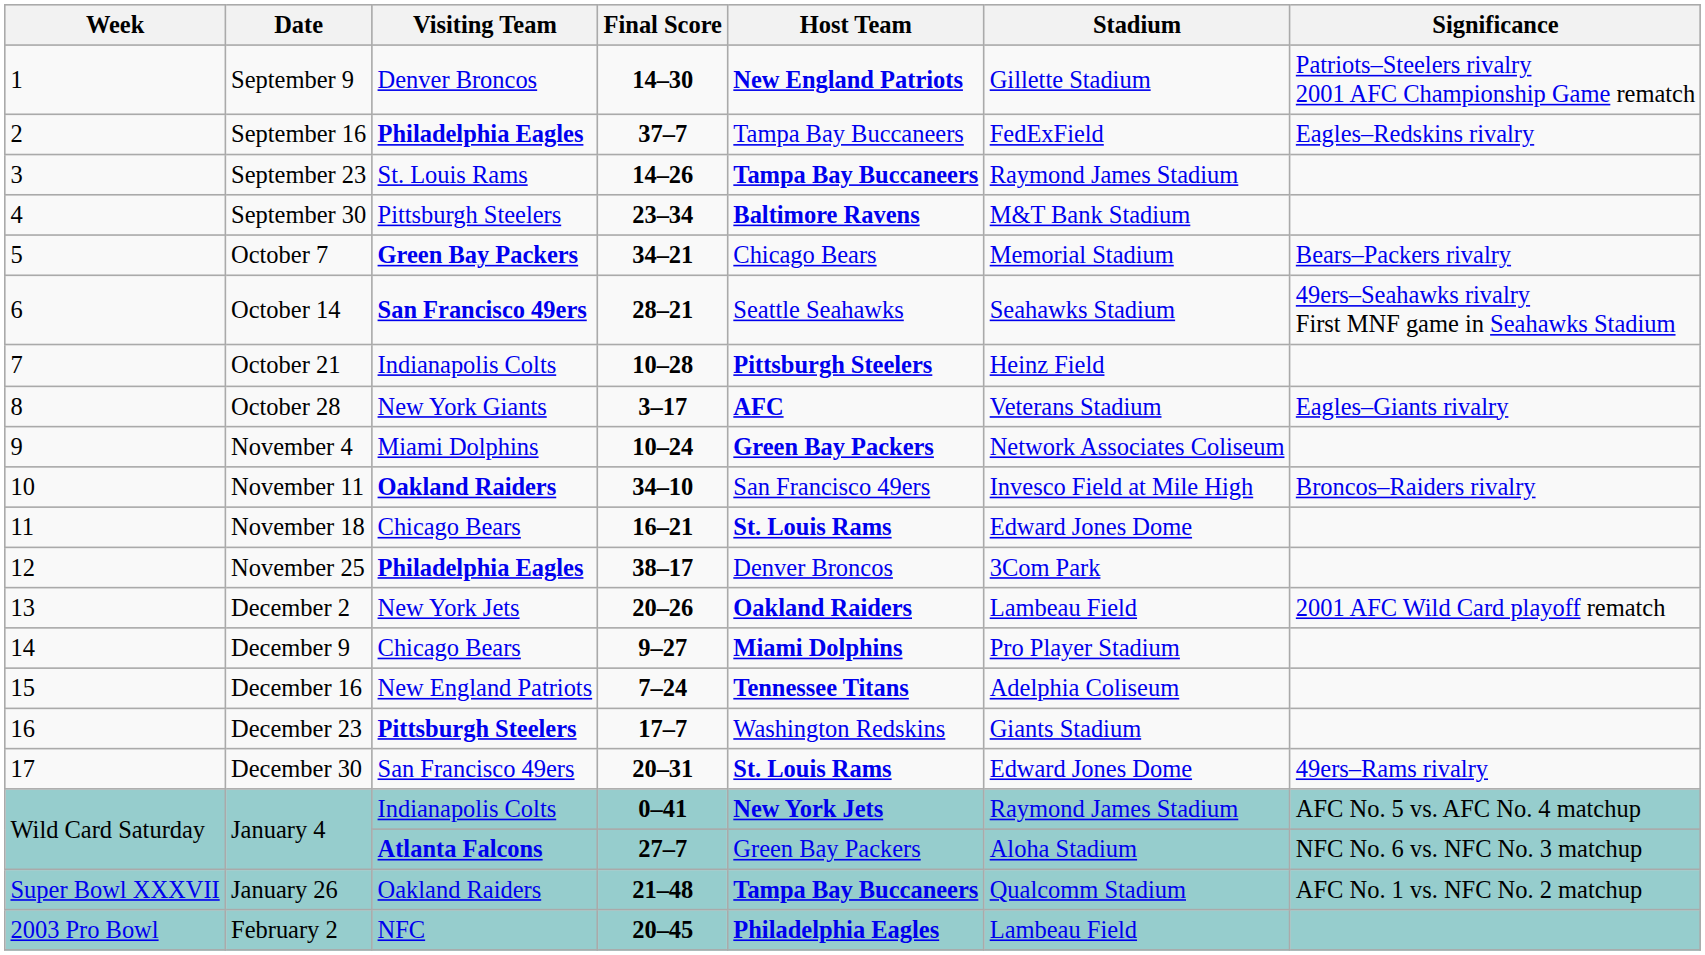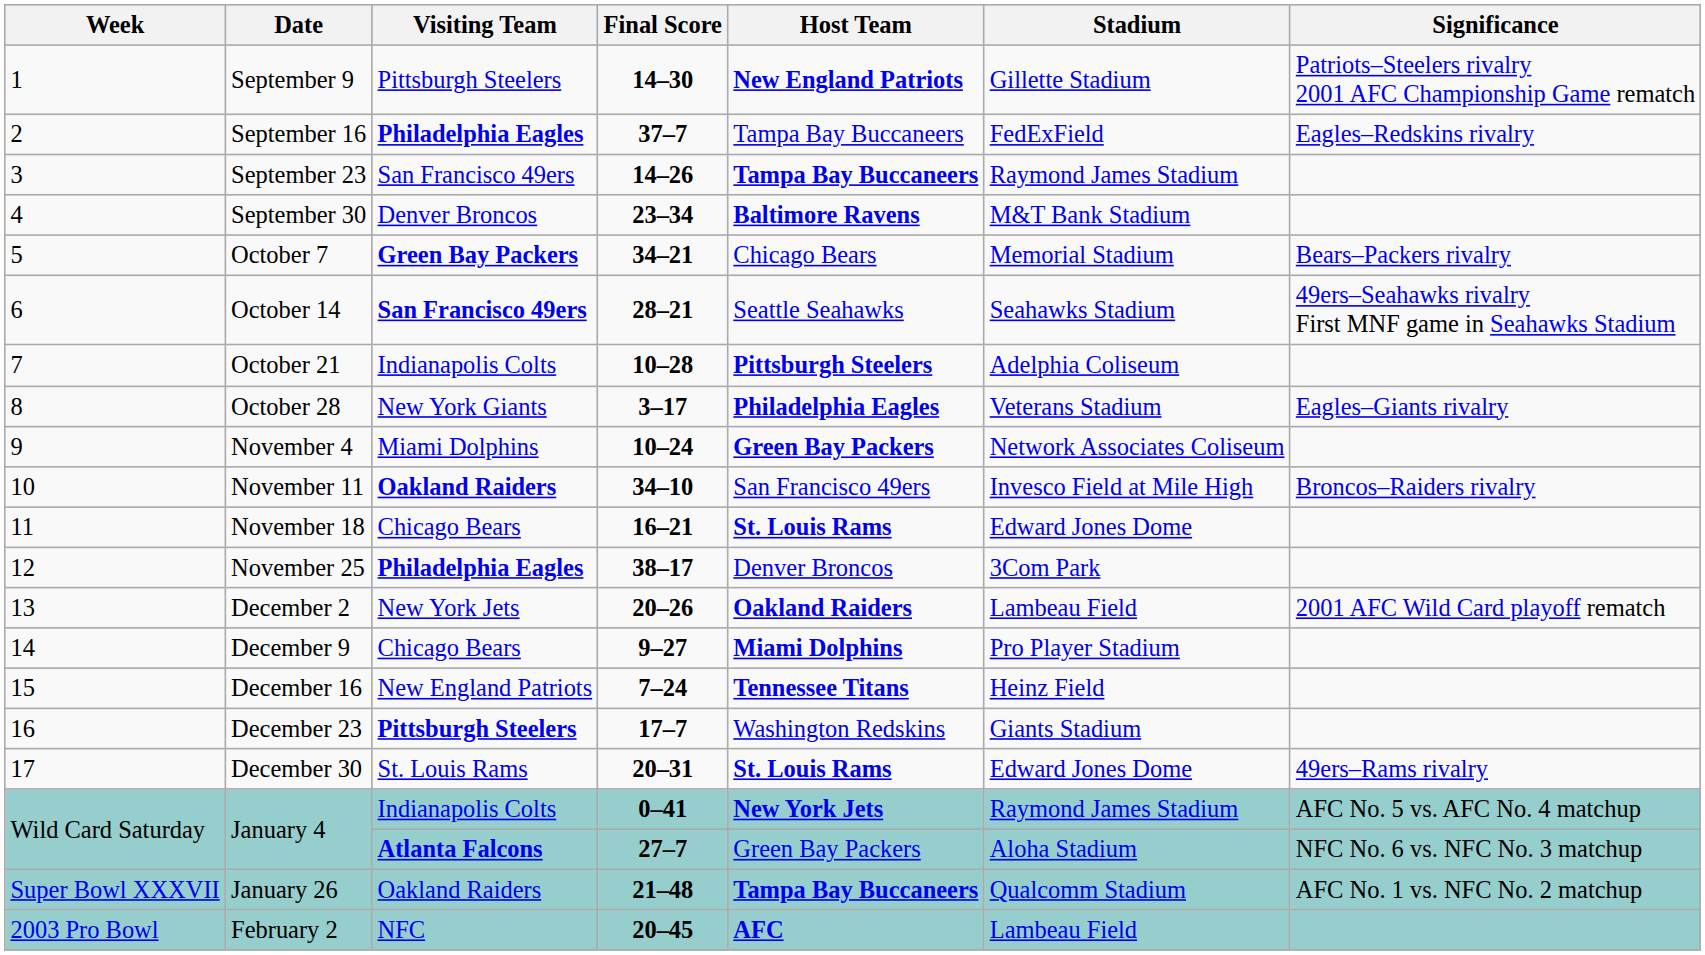September 9 | Visiting Team: Denver Broncos -> Pittsburgh Steelers
September 23 | Visiting Team: St. Louis Rams -> San Francisco 49ers
September 30 | Visiting Team: Pittsburgh Steelers -> Denver Broncos
October 21 | Stadium: Heinz Field -> Adelphia Coliseum
October 28 | Host Team: AFC -> Philadelphia Eagles
December 16 | Stadium: Adelphia Coliseum -> Heinz Field
December 30 | Visiting Team: San Francisco 49ers -> St. Louis Rams
February 2 | Host Team: Philadelphia Eagles -> AFC
